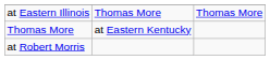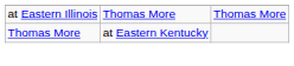- row: at Robert Morris
